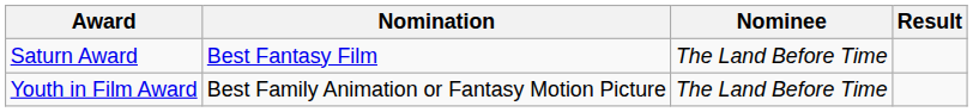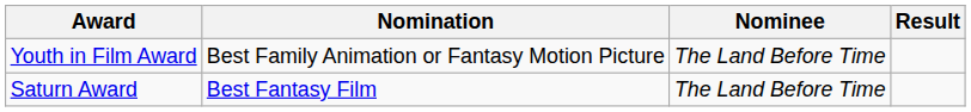rows swapped: Saturn Award <-> Youth in Film Award
